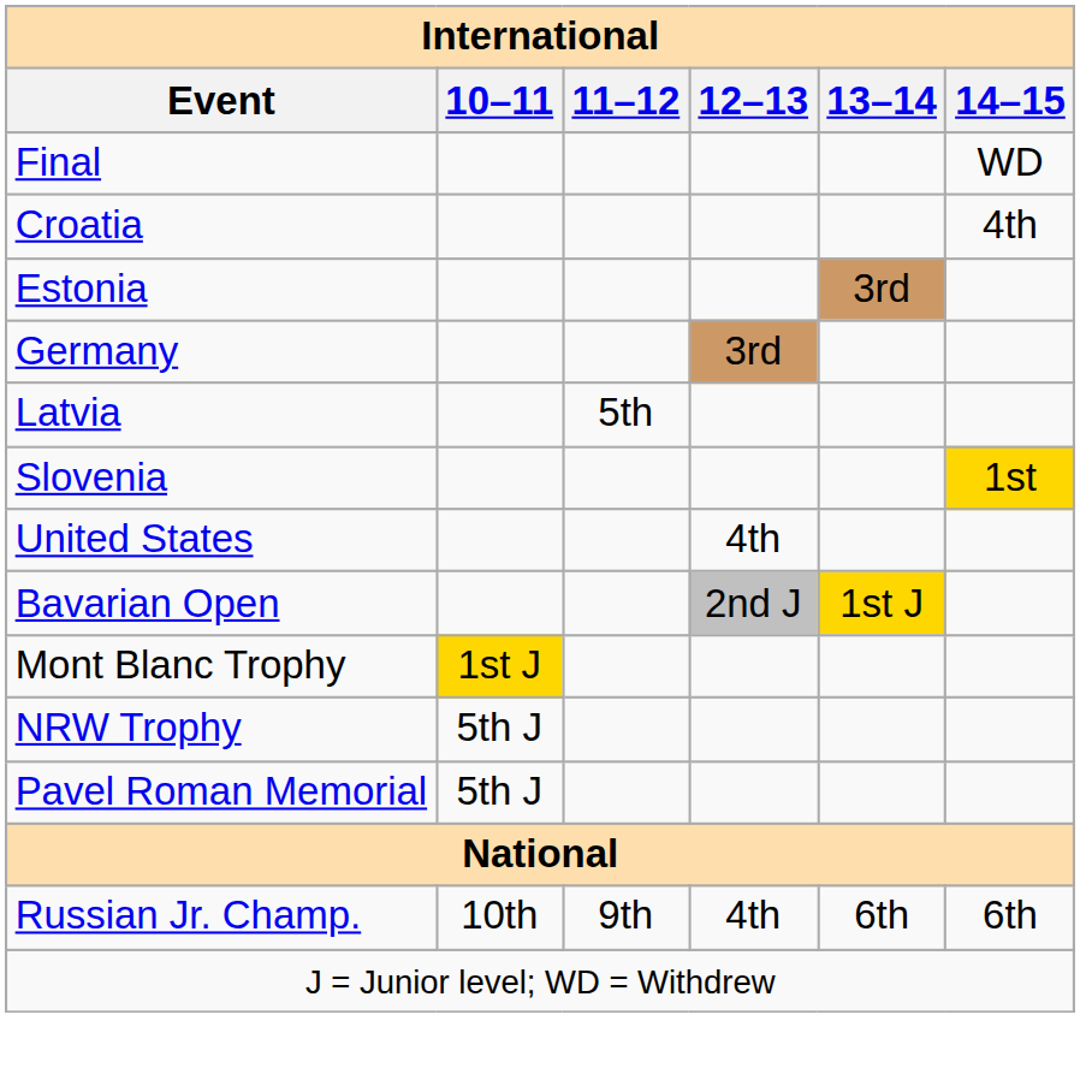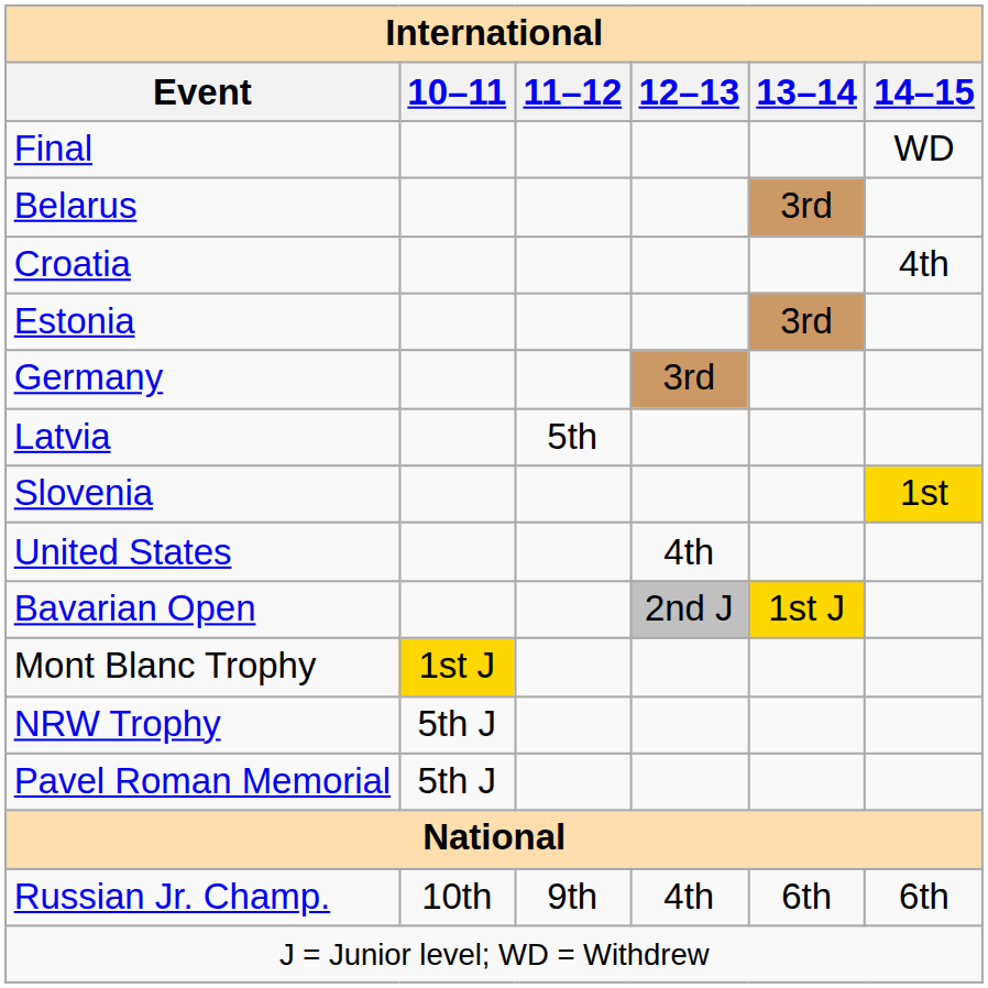+ row: Belarus | 3rd
